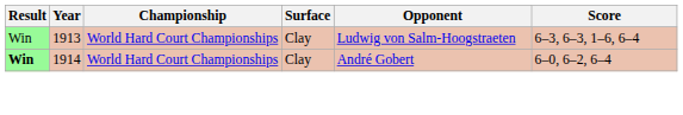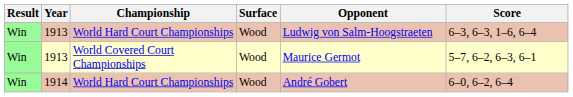1913 / World Hard Court Championships | Surface: Clay -> Wood
+ row: Win | 1913 | World Covered Court Championships | Wood | Maurice Germot | 5–7, 6–2, 6–3, 6–1
1914 | Result: bold -> normal
1914 | Surface: Clay -> Wood
